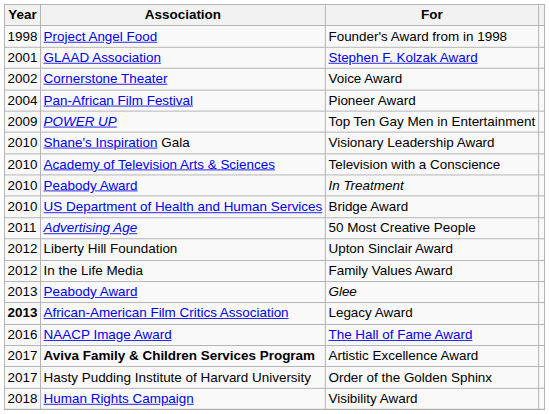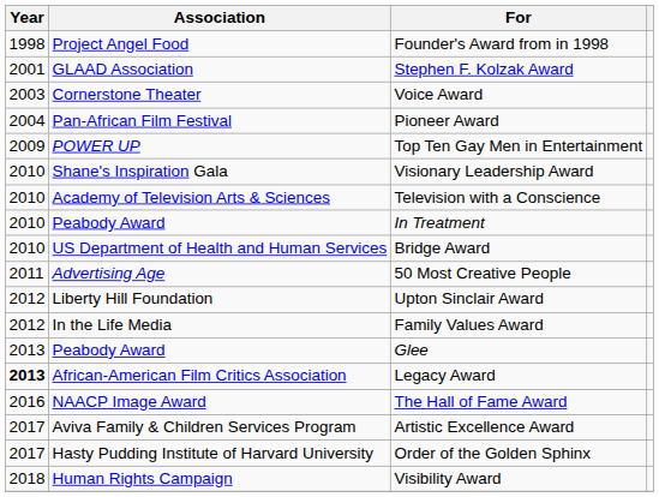Voice Award | Year: 2002 -> 2003
Artistic Excellence Award | Association: bold -> normal
